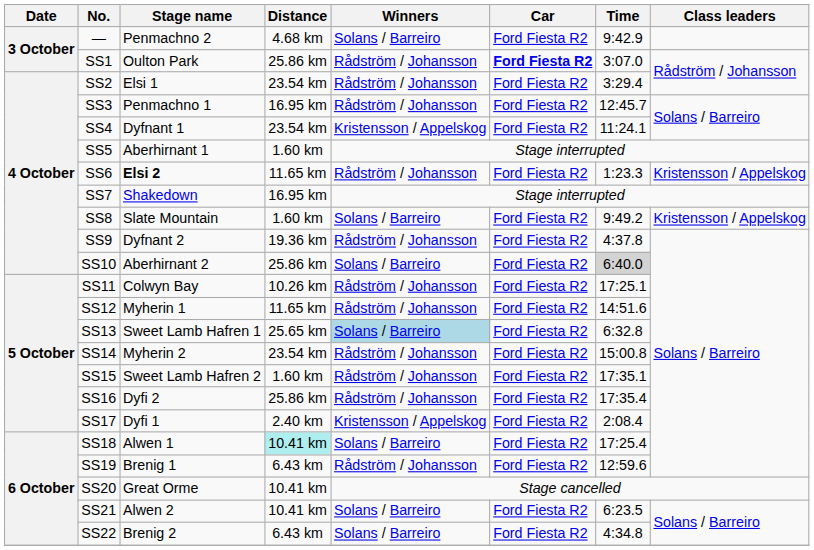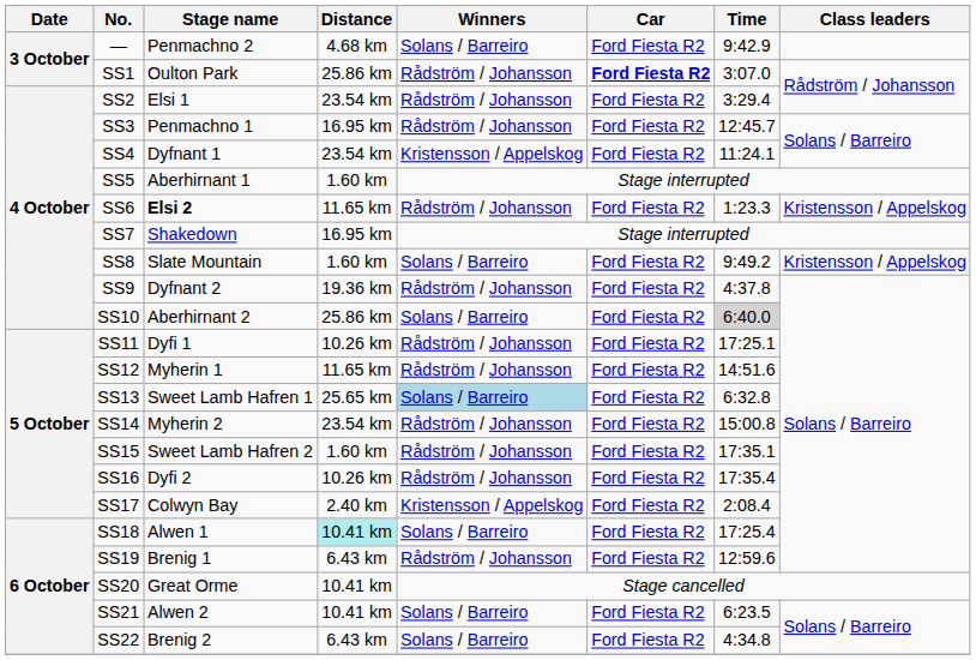SS11 | Stage name: Colwyn Bay -> Dyfi 1
SS16 | Distance: 25.86 km -> 10.26 km
SS17 | Stage name: Dyfi 1 -> Colwyn Bay
